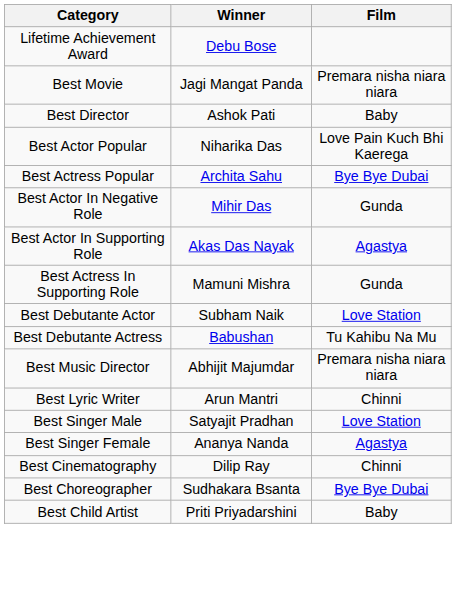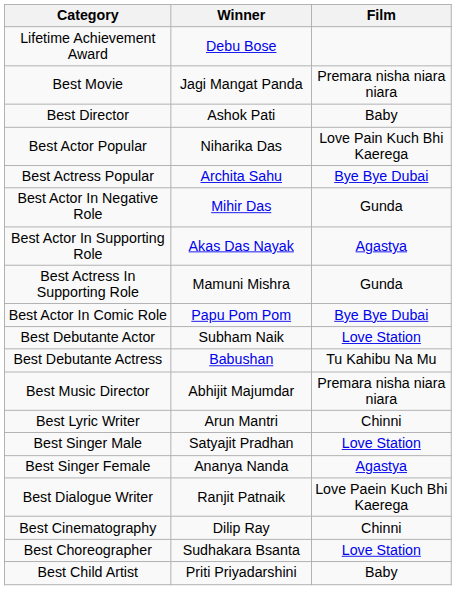+ row: Best Actor In Comic Role | Papu Pom Pom | Bye Bye Dubai
+ row: Best Dialogue Writer | Ranjit Patnaik | Love Paein Kuch Bhi Kaerega
Best Choreographer | Film: Bye Bye Dubai -> Love Station
